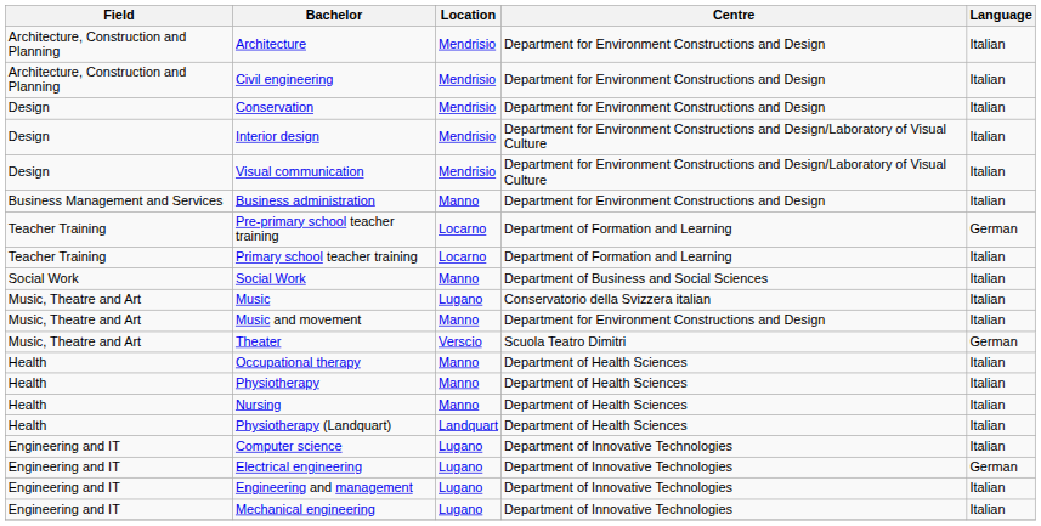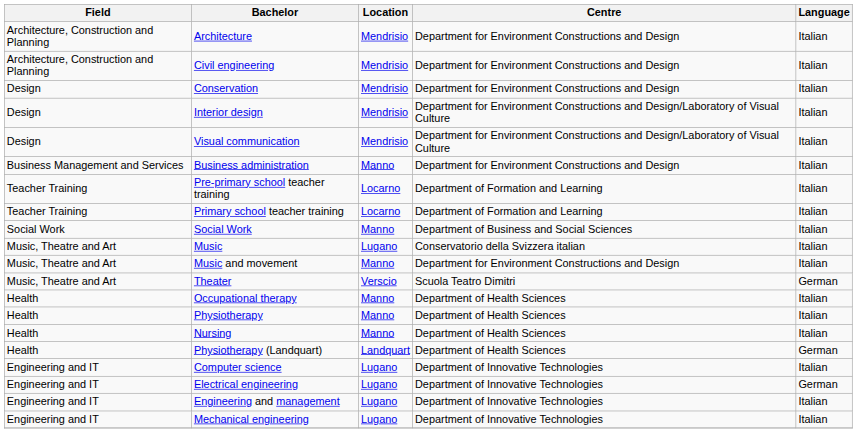Pre-primary school teacher training | Language: German -> Italian
Physiotherapy (Landquart) | Language: Italian -> German
